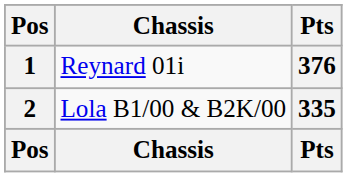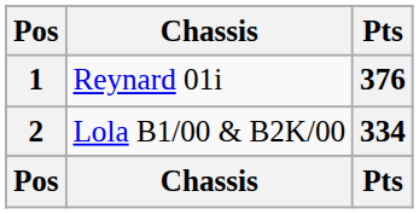2 | Pts: 335 -> 334
